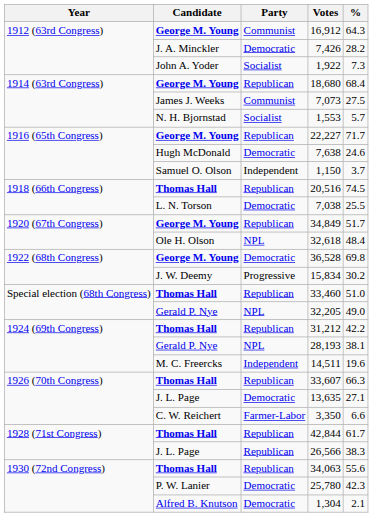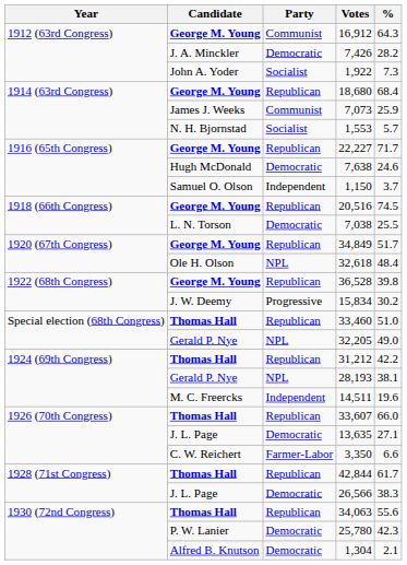7,073 | %: 27.5 -> 25.9
20,516 | Candidate: Thomas Hall -> George M. Young
36,528 | Party: Democratic -> Republican
36,528 | %: 69.8 -> 39.8
33,607 | %: 66.3 -> 66.0
26,566 | Party: Republican -> Democratic
